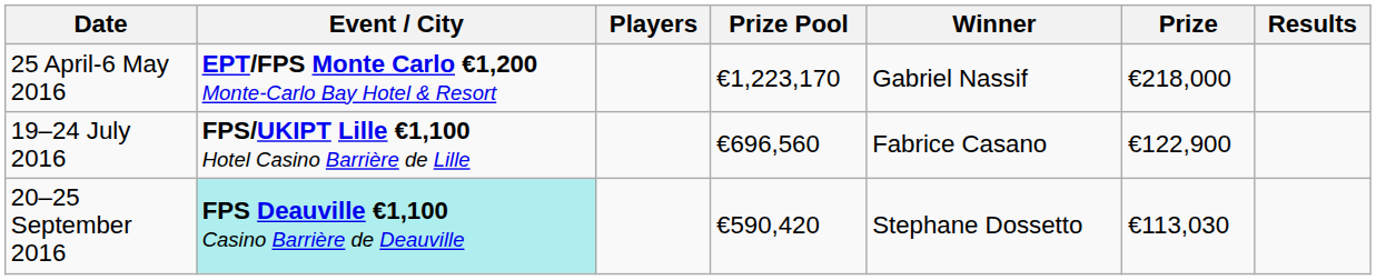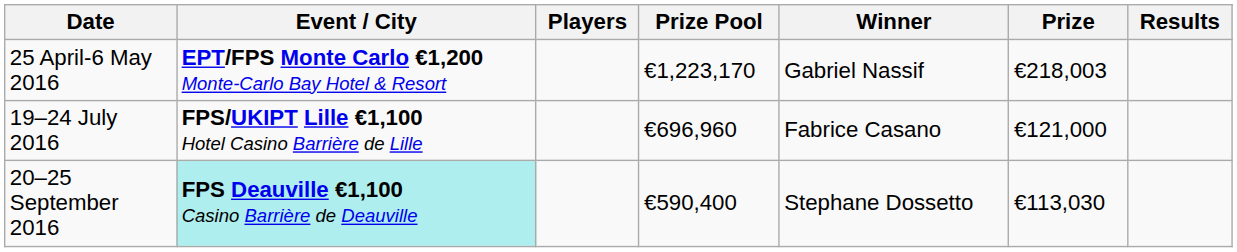25 April-6 May 2016 | Prize: €218,000 -> €218,003
19–24 July 2016 | Prize Pool: €696,560 -> €696,960
19–24 July 2016 | Prize: €122,900 -> €121,000
20–25 September 2016 | Prize Pool: €590,420 -> €590,400
